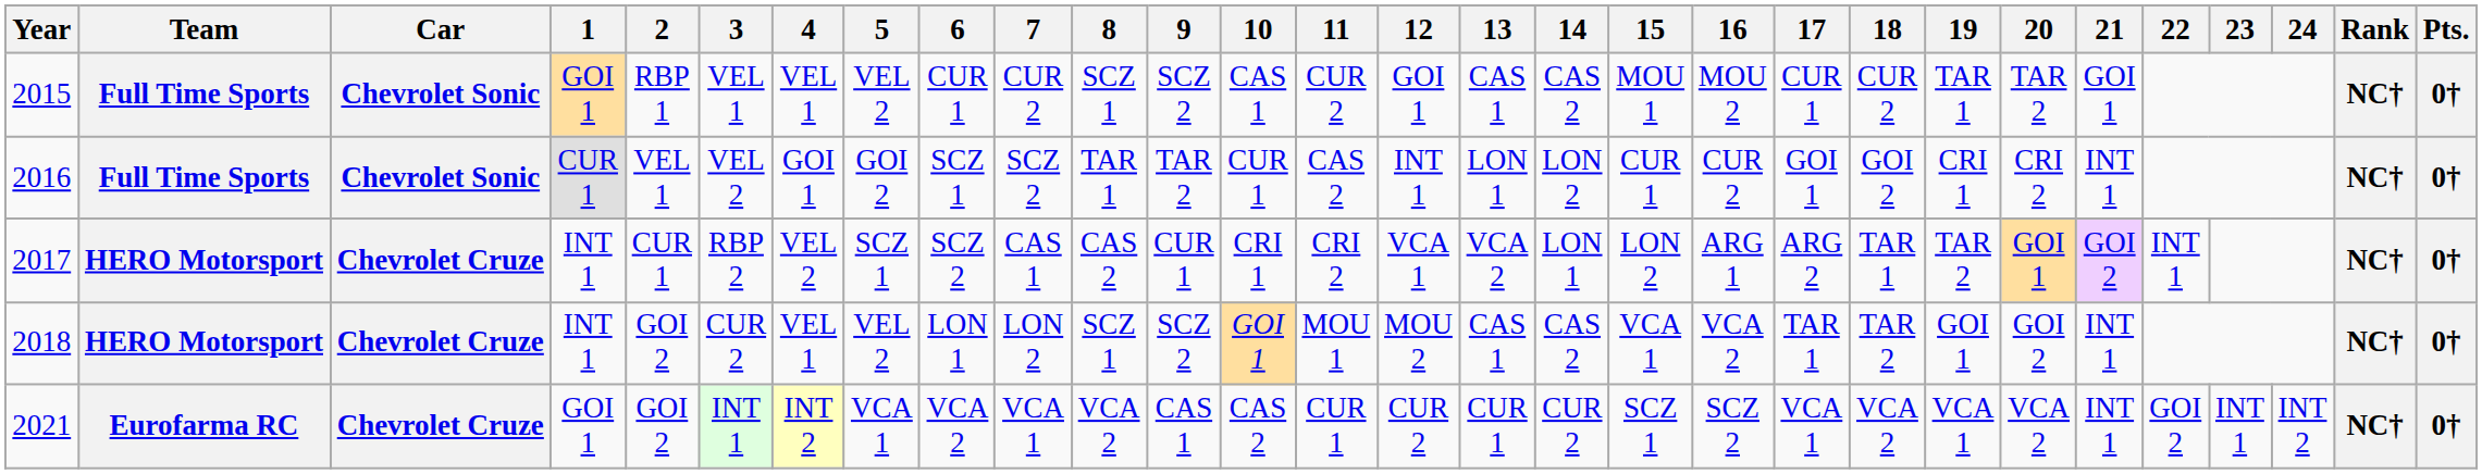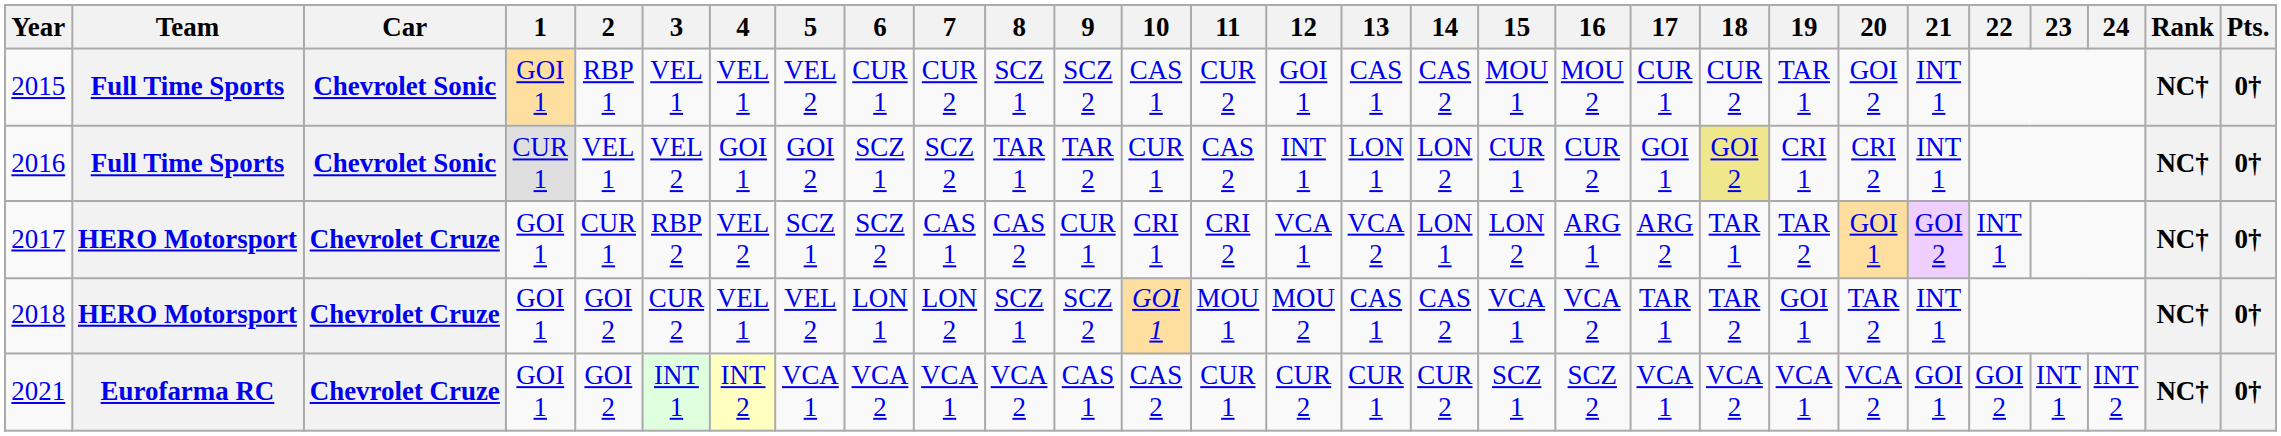2015 | 20: TAR 2 -> GOI 2
2015 | 21: GOI 1 -> INT 1
2016 | 18: no background -> khaki background
2017 | 1: INT 1 -> GOI 1
2018 | 1: INT 1 -> GOI 1
2018 | 20: GOI 2 -> TAR 2
2021 | 21: INT 1 -> GOI 1
